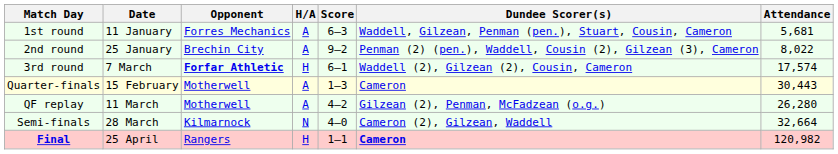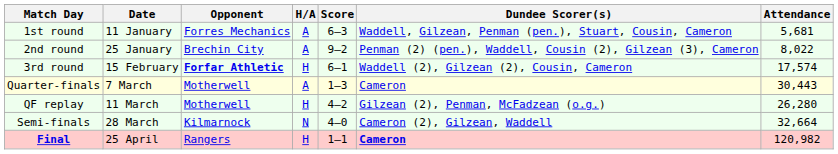3rd round | Date: 7 March -> 15 February
Quarter-finals | Date: 15 February -> 7 March
QF replay | H/A: A -> H
